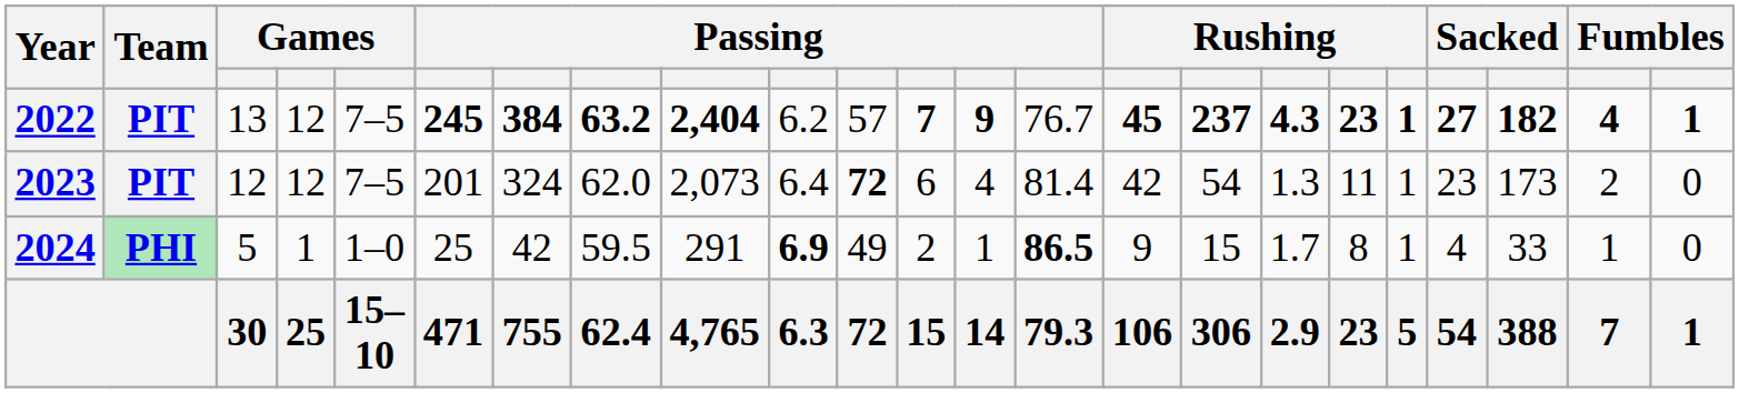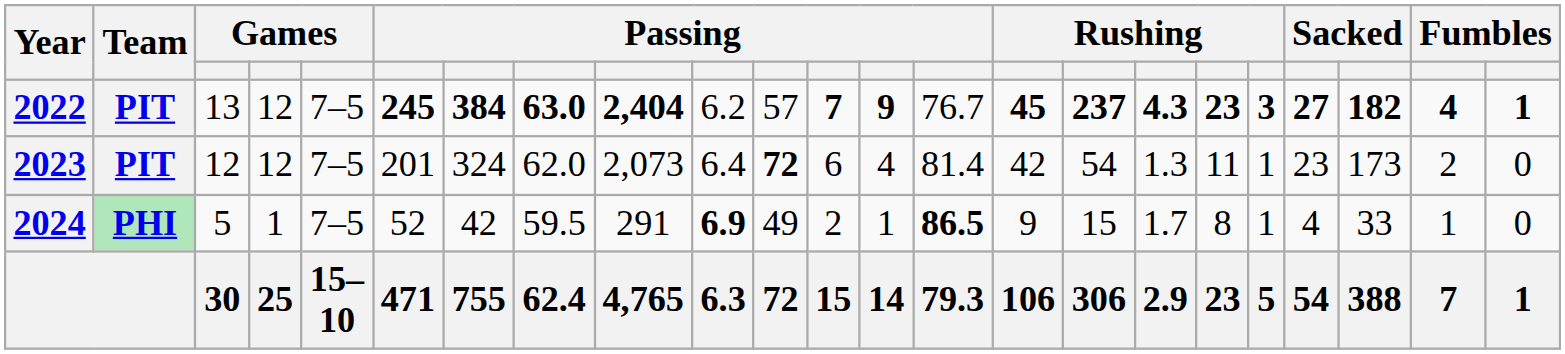2022 | column 8: 63.2 -> 63.0
2022 | column 19: 1 -> 3
2024 | column 5: 1–0 -> 7–5
2024 | column 6: 25 -> 52
